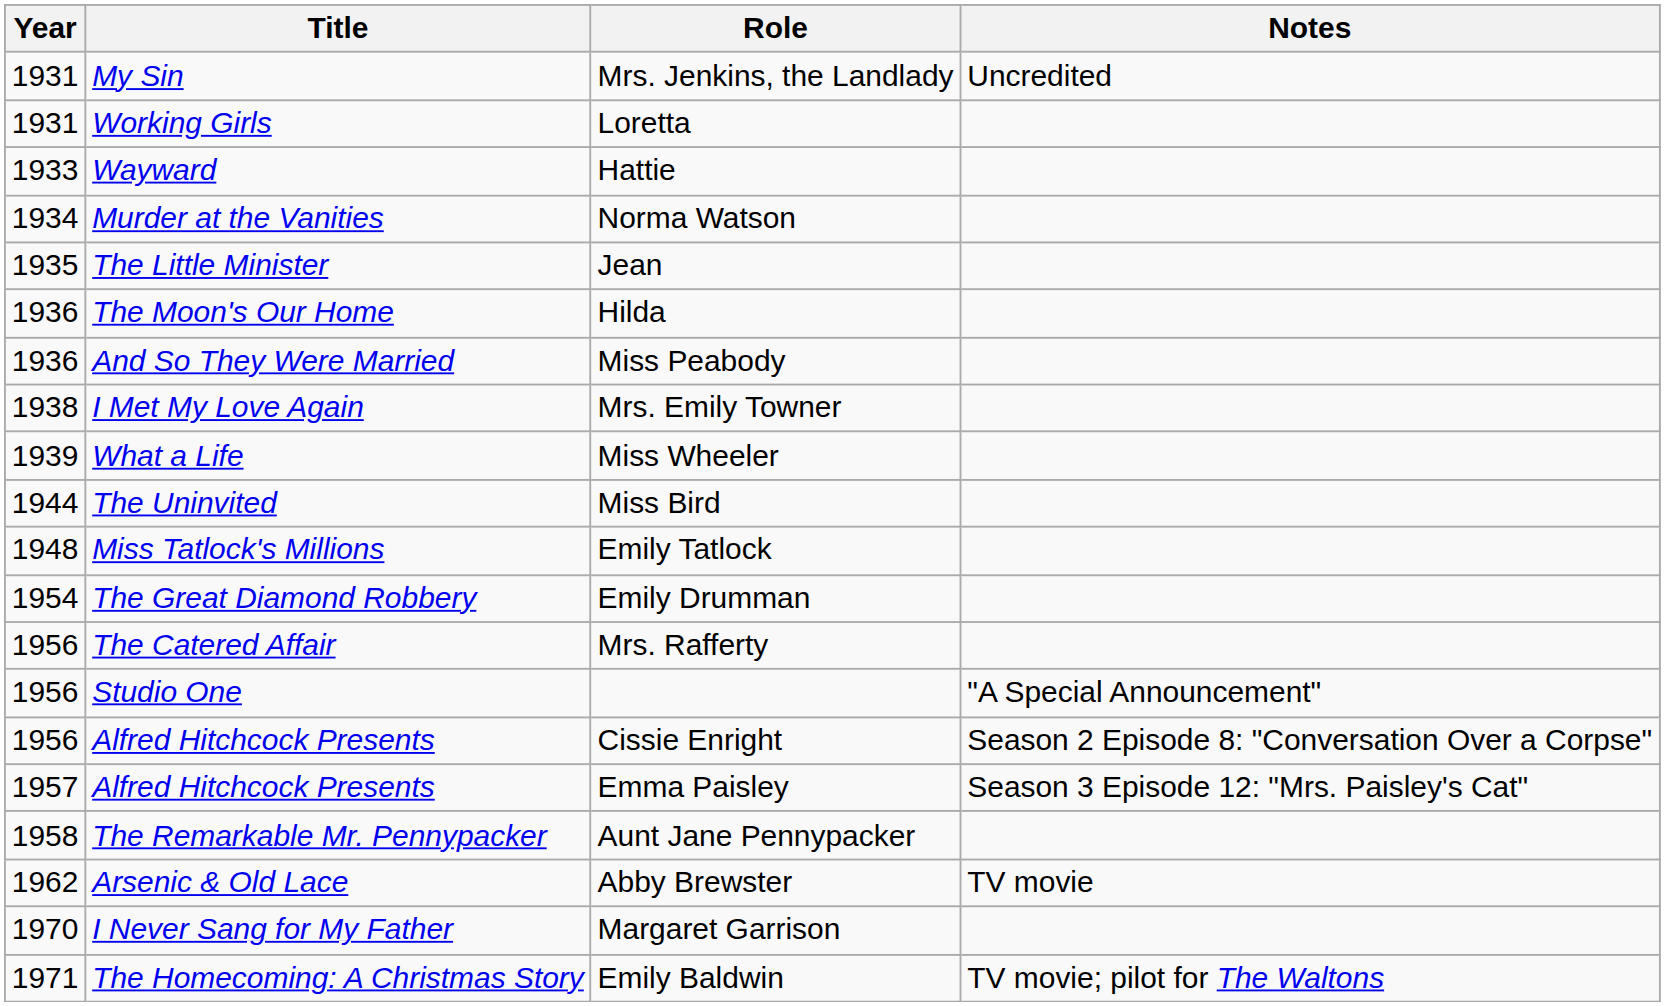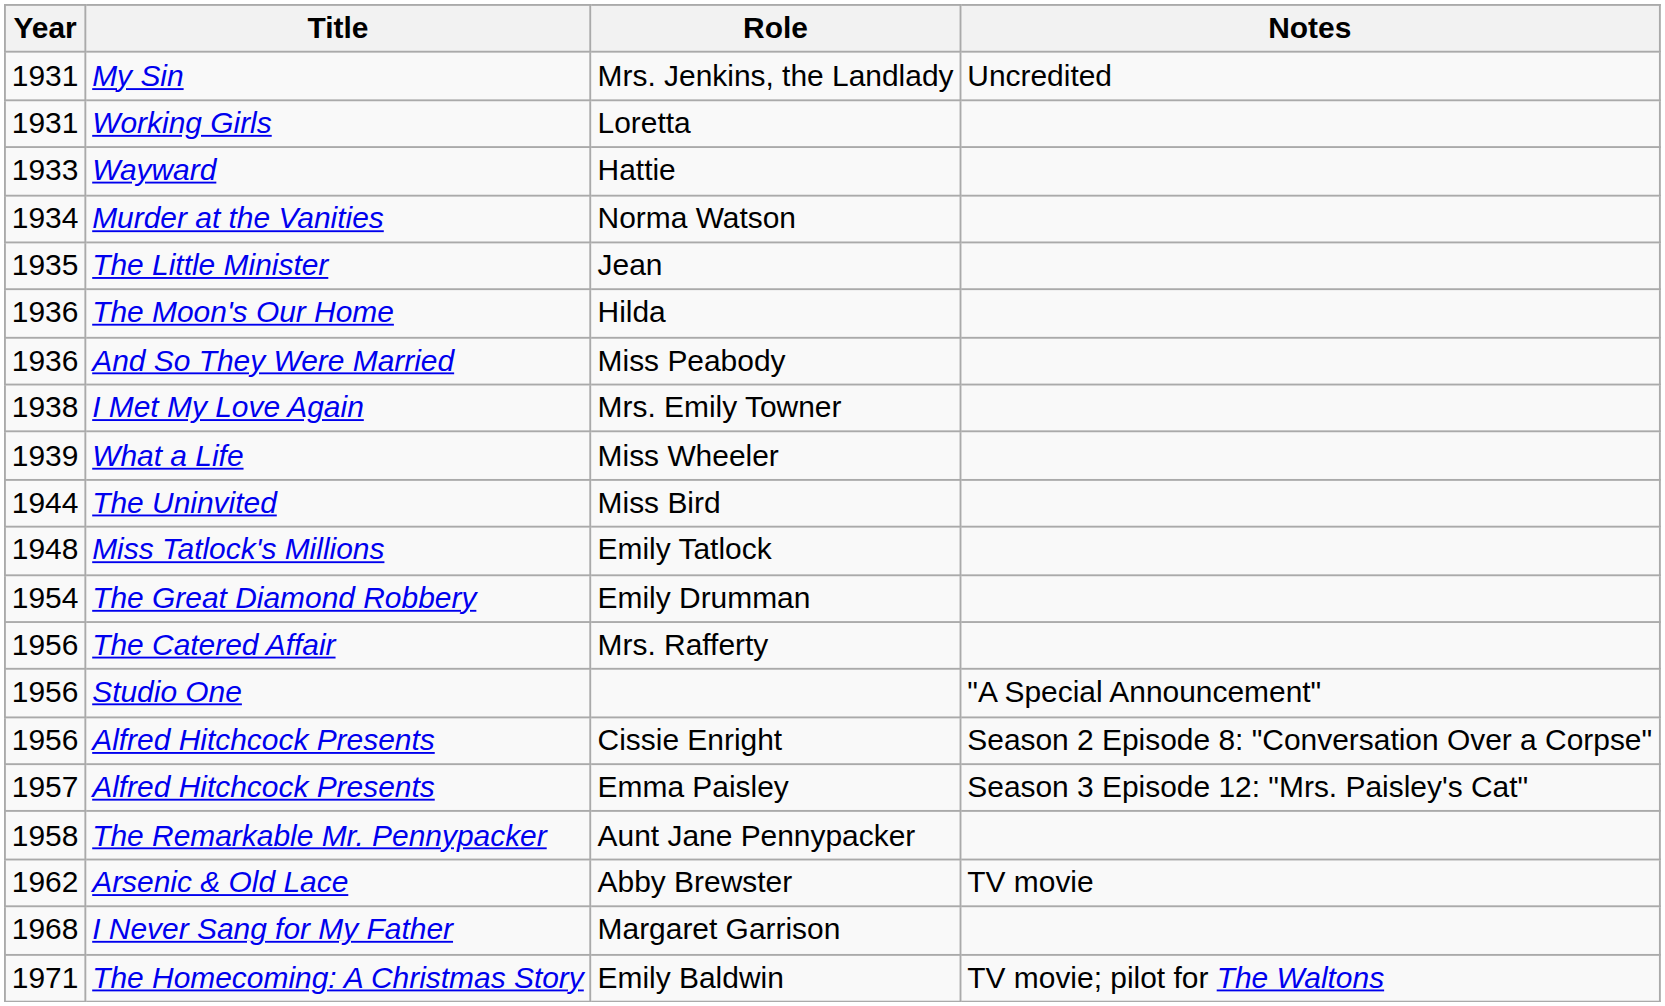Margaret Garrison | Year: 1970 -> 1968
